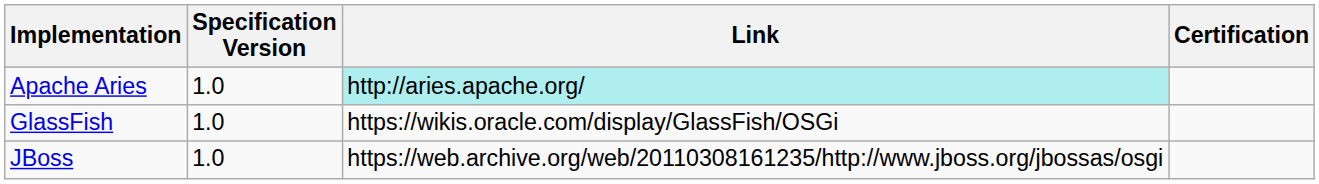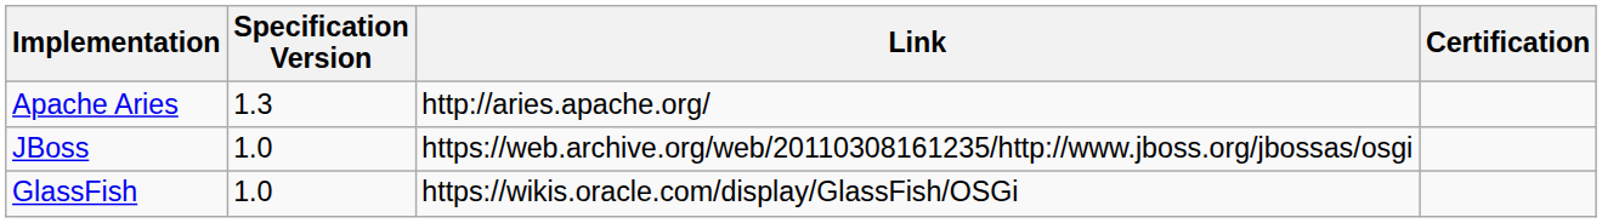Apache Aries | Specification Version: 1.0 -> 1.3
Apache Aries | Link: paleturquoise background -> no background
rows swapped: JBoss <-> GlassFish
